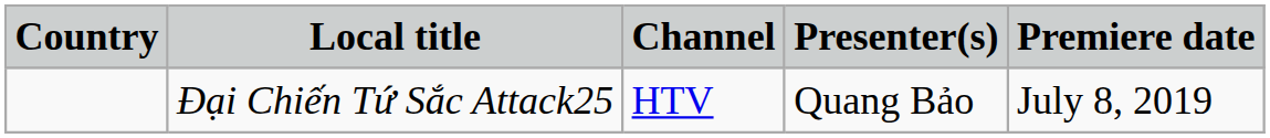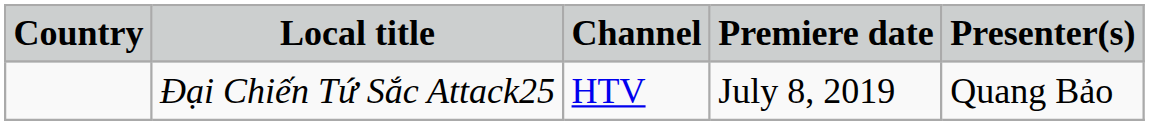columns swapped: Presenter(s) <-> Premiere date
